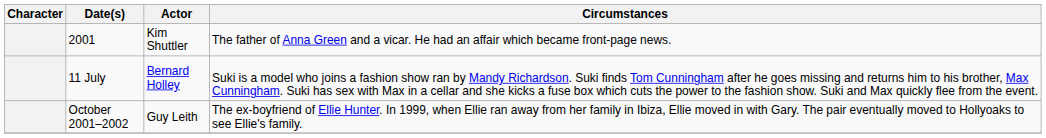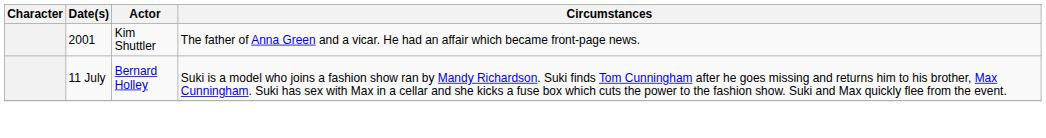- row: October 2001–2002 | Guy Leith | The ex-boyfriend of Ellie Hunter. In 1999, when Ellie ran away from her family in Ibiza, Ellie moved in with Gary. The pair eventually moved to Hollyoaks to see Ellie's family.
